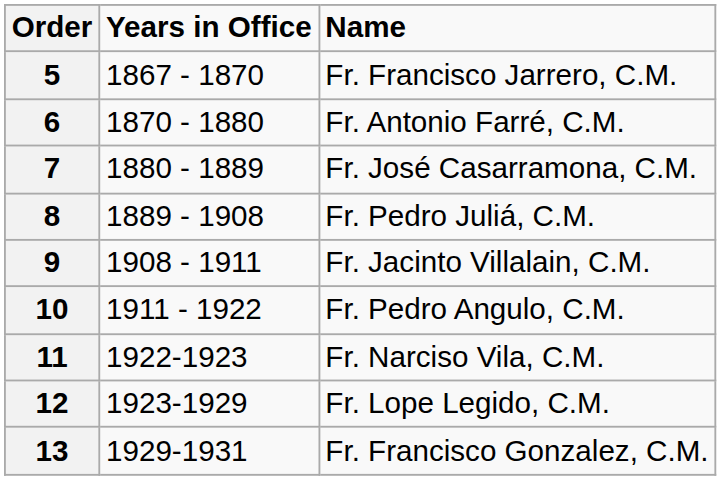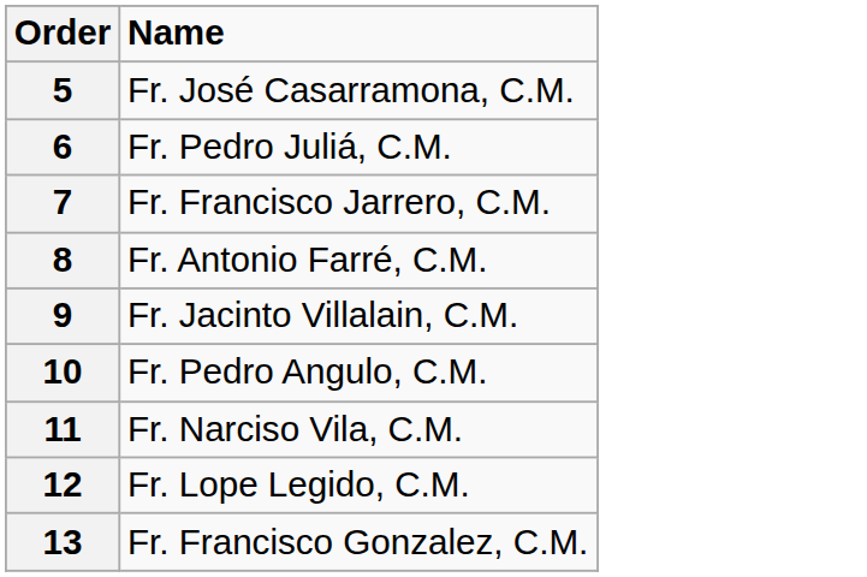- column: Years in Office | 1867 - 1870 | 1870 - 1880 | 1880 - 1889 | 1889 - 1908 | 1908 - 1911 | 1911 - 1922 | 1922-1923 | 1923-1929 | 1929-1931
5 | Name: Fr. Francisco Jarrero, C.M. -> Fr. José Casarramona, C.M.
6 | Name: Fr. Antonio Farré, C.M. -> Fr. Pedro Juliá, C.M.
7 | Name: Fr. José Casarramona, C.M. -> Fr. Francisco Jarrero, C.M.
8 | Name: Fr. Pedro Juliá, C.M. -> Fr. Antonio Farré, C.M.
